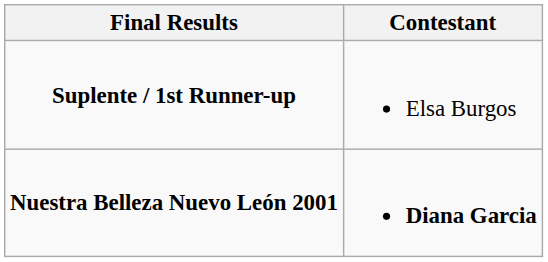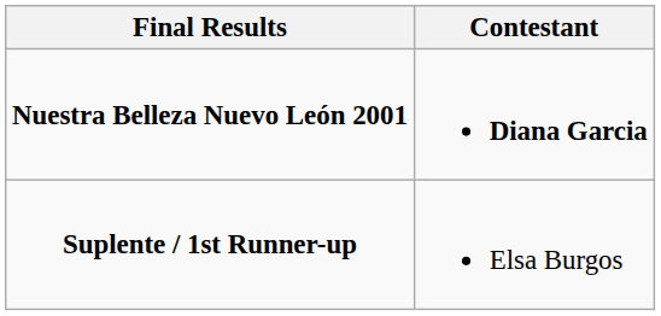rows swapped: Nuestra Belleza Nuevo León 2001 <-> Suplente / 1st Runner-up
